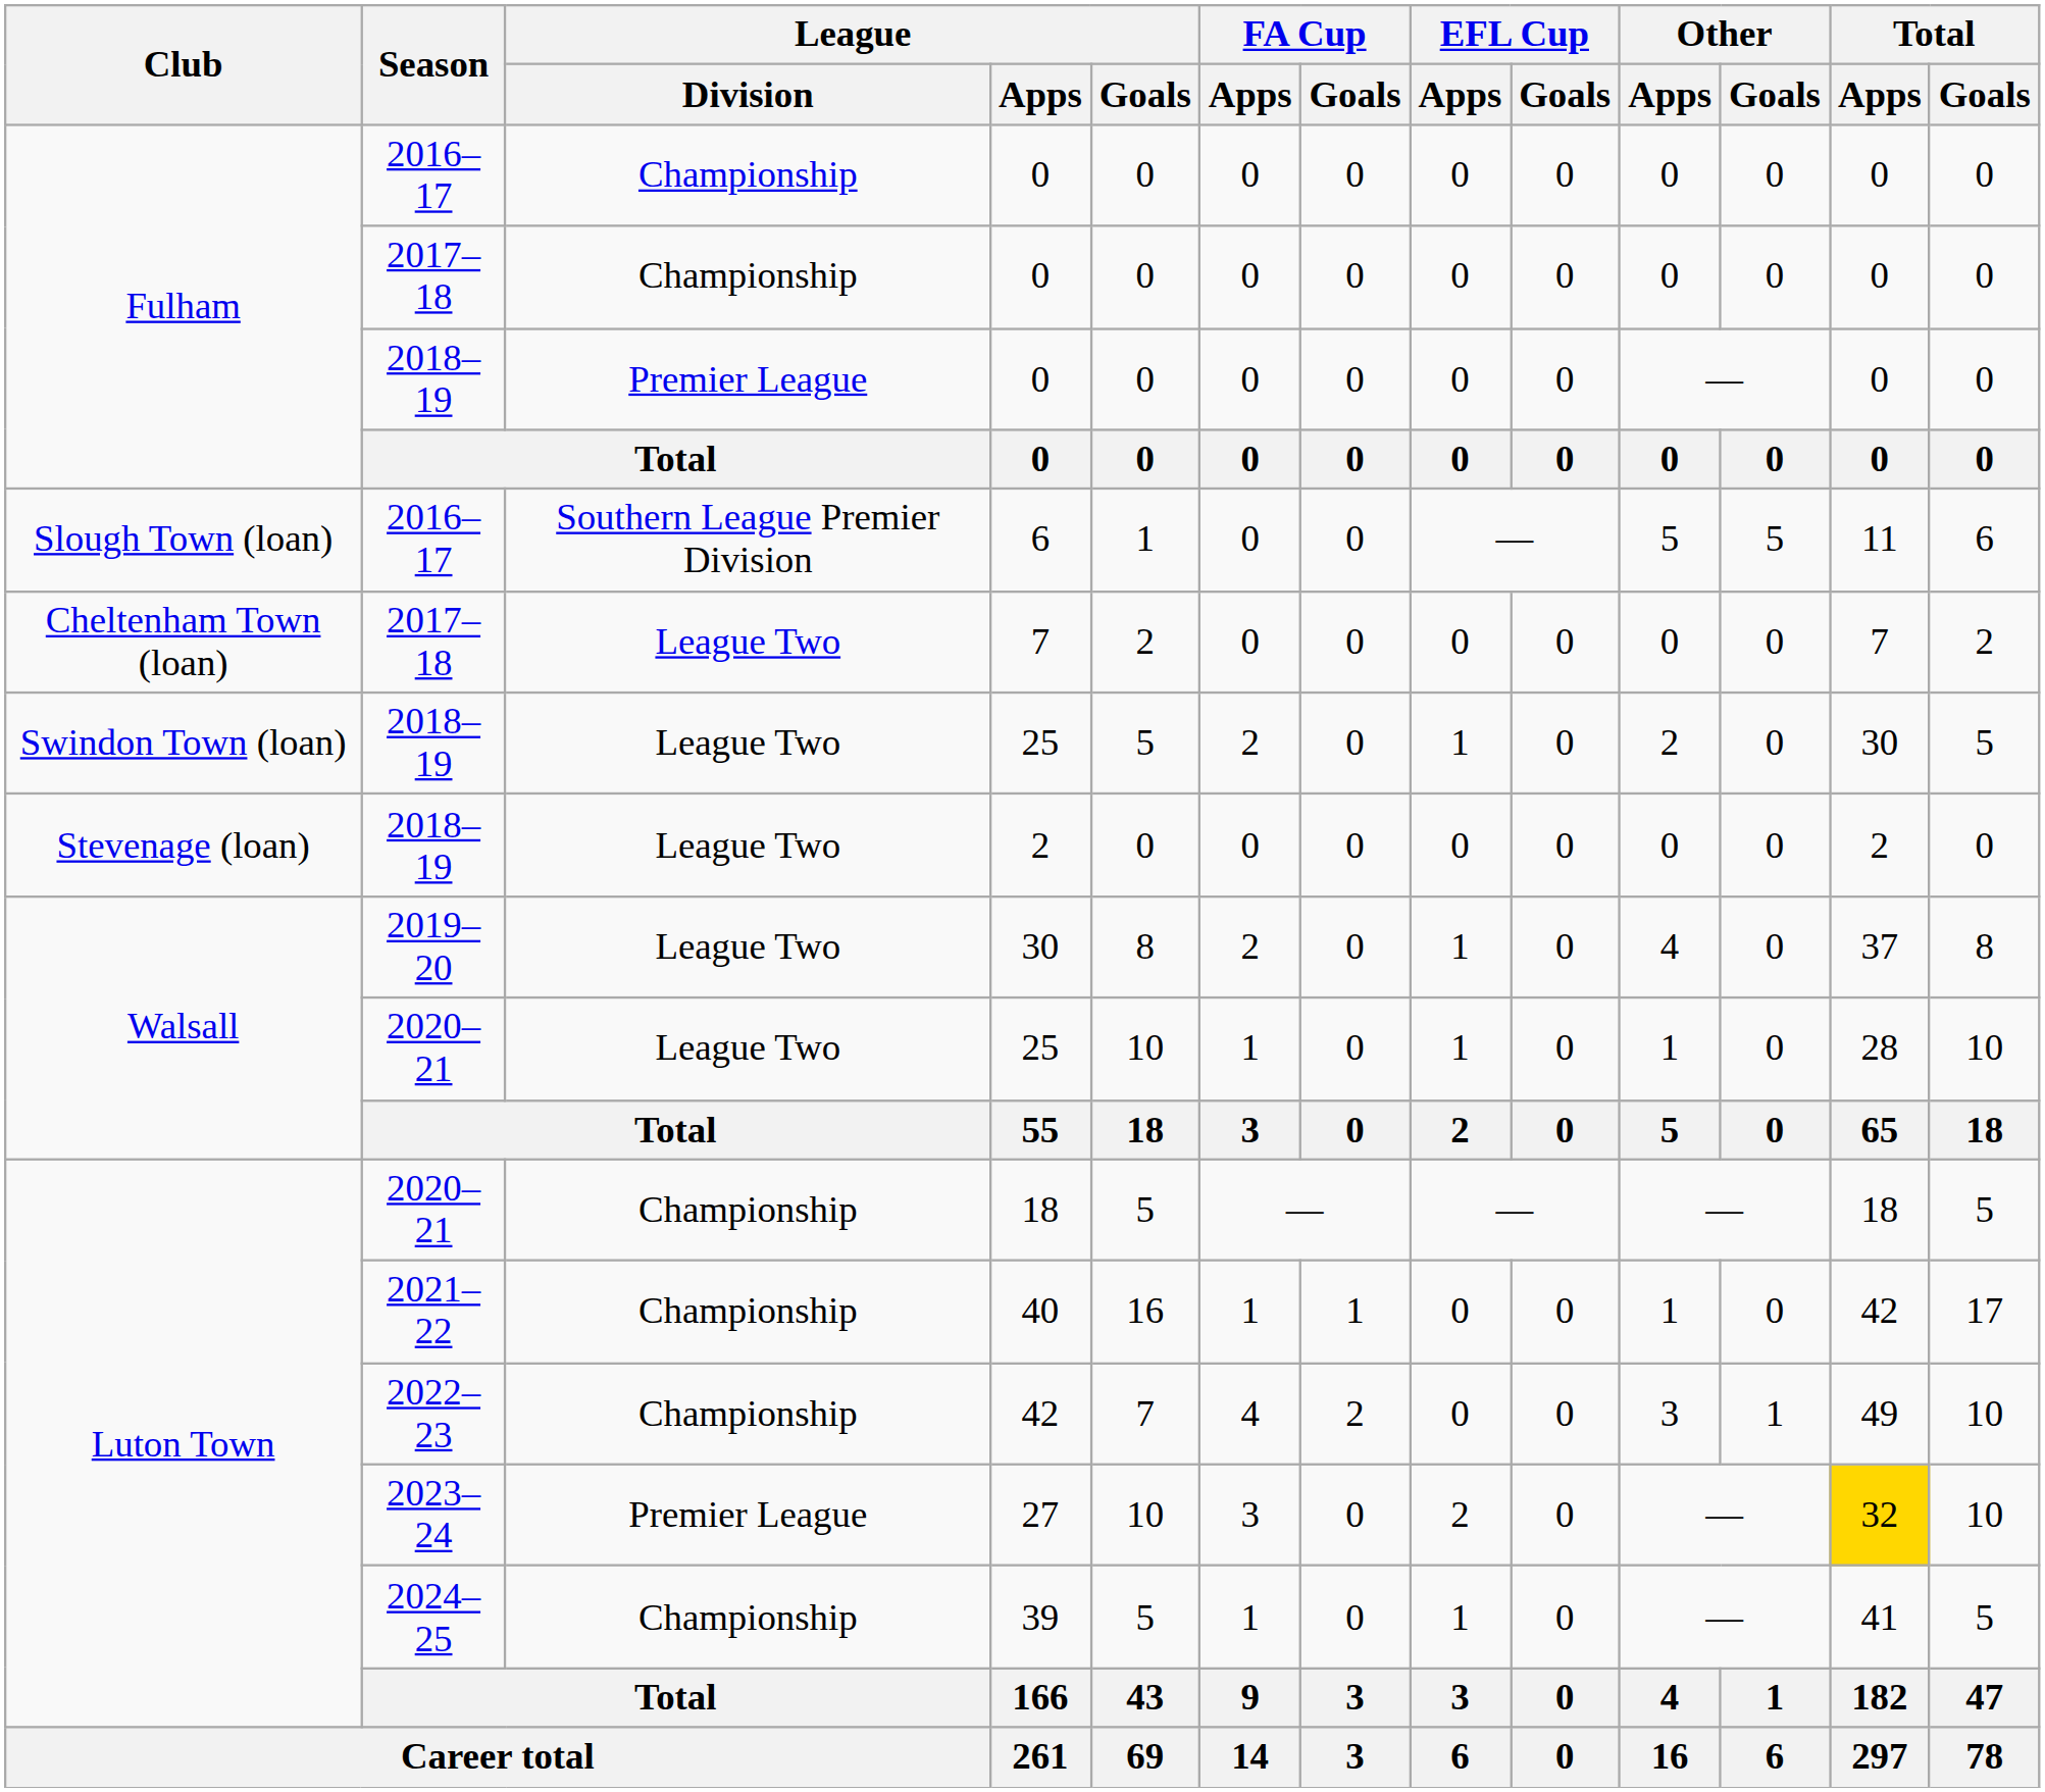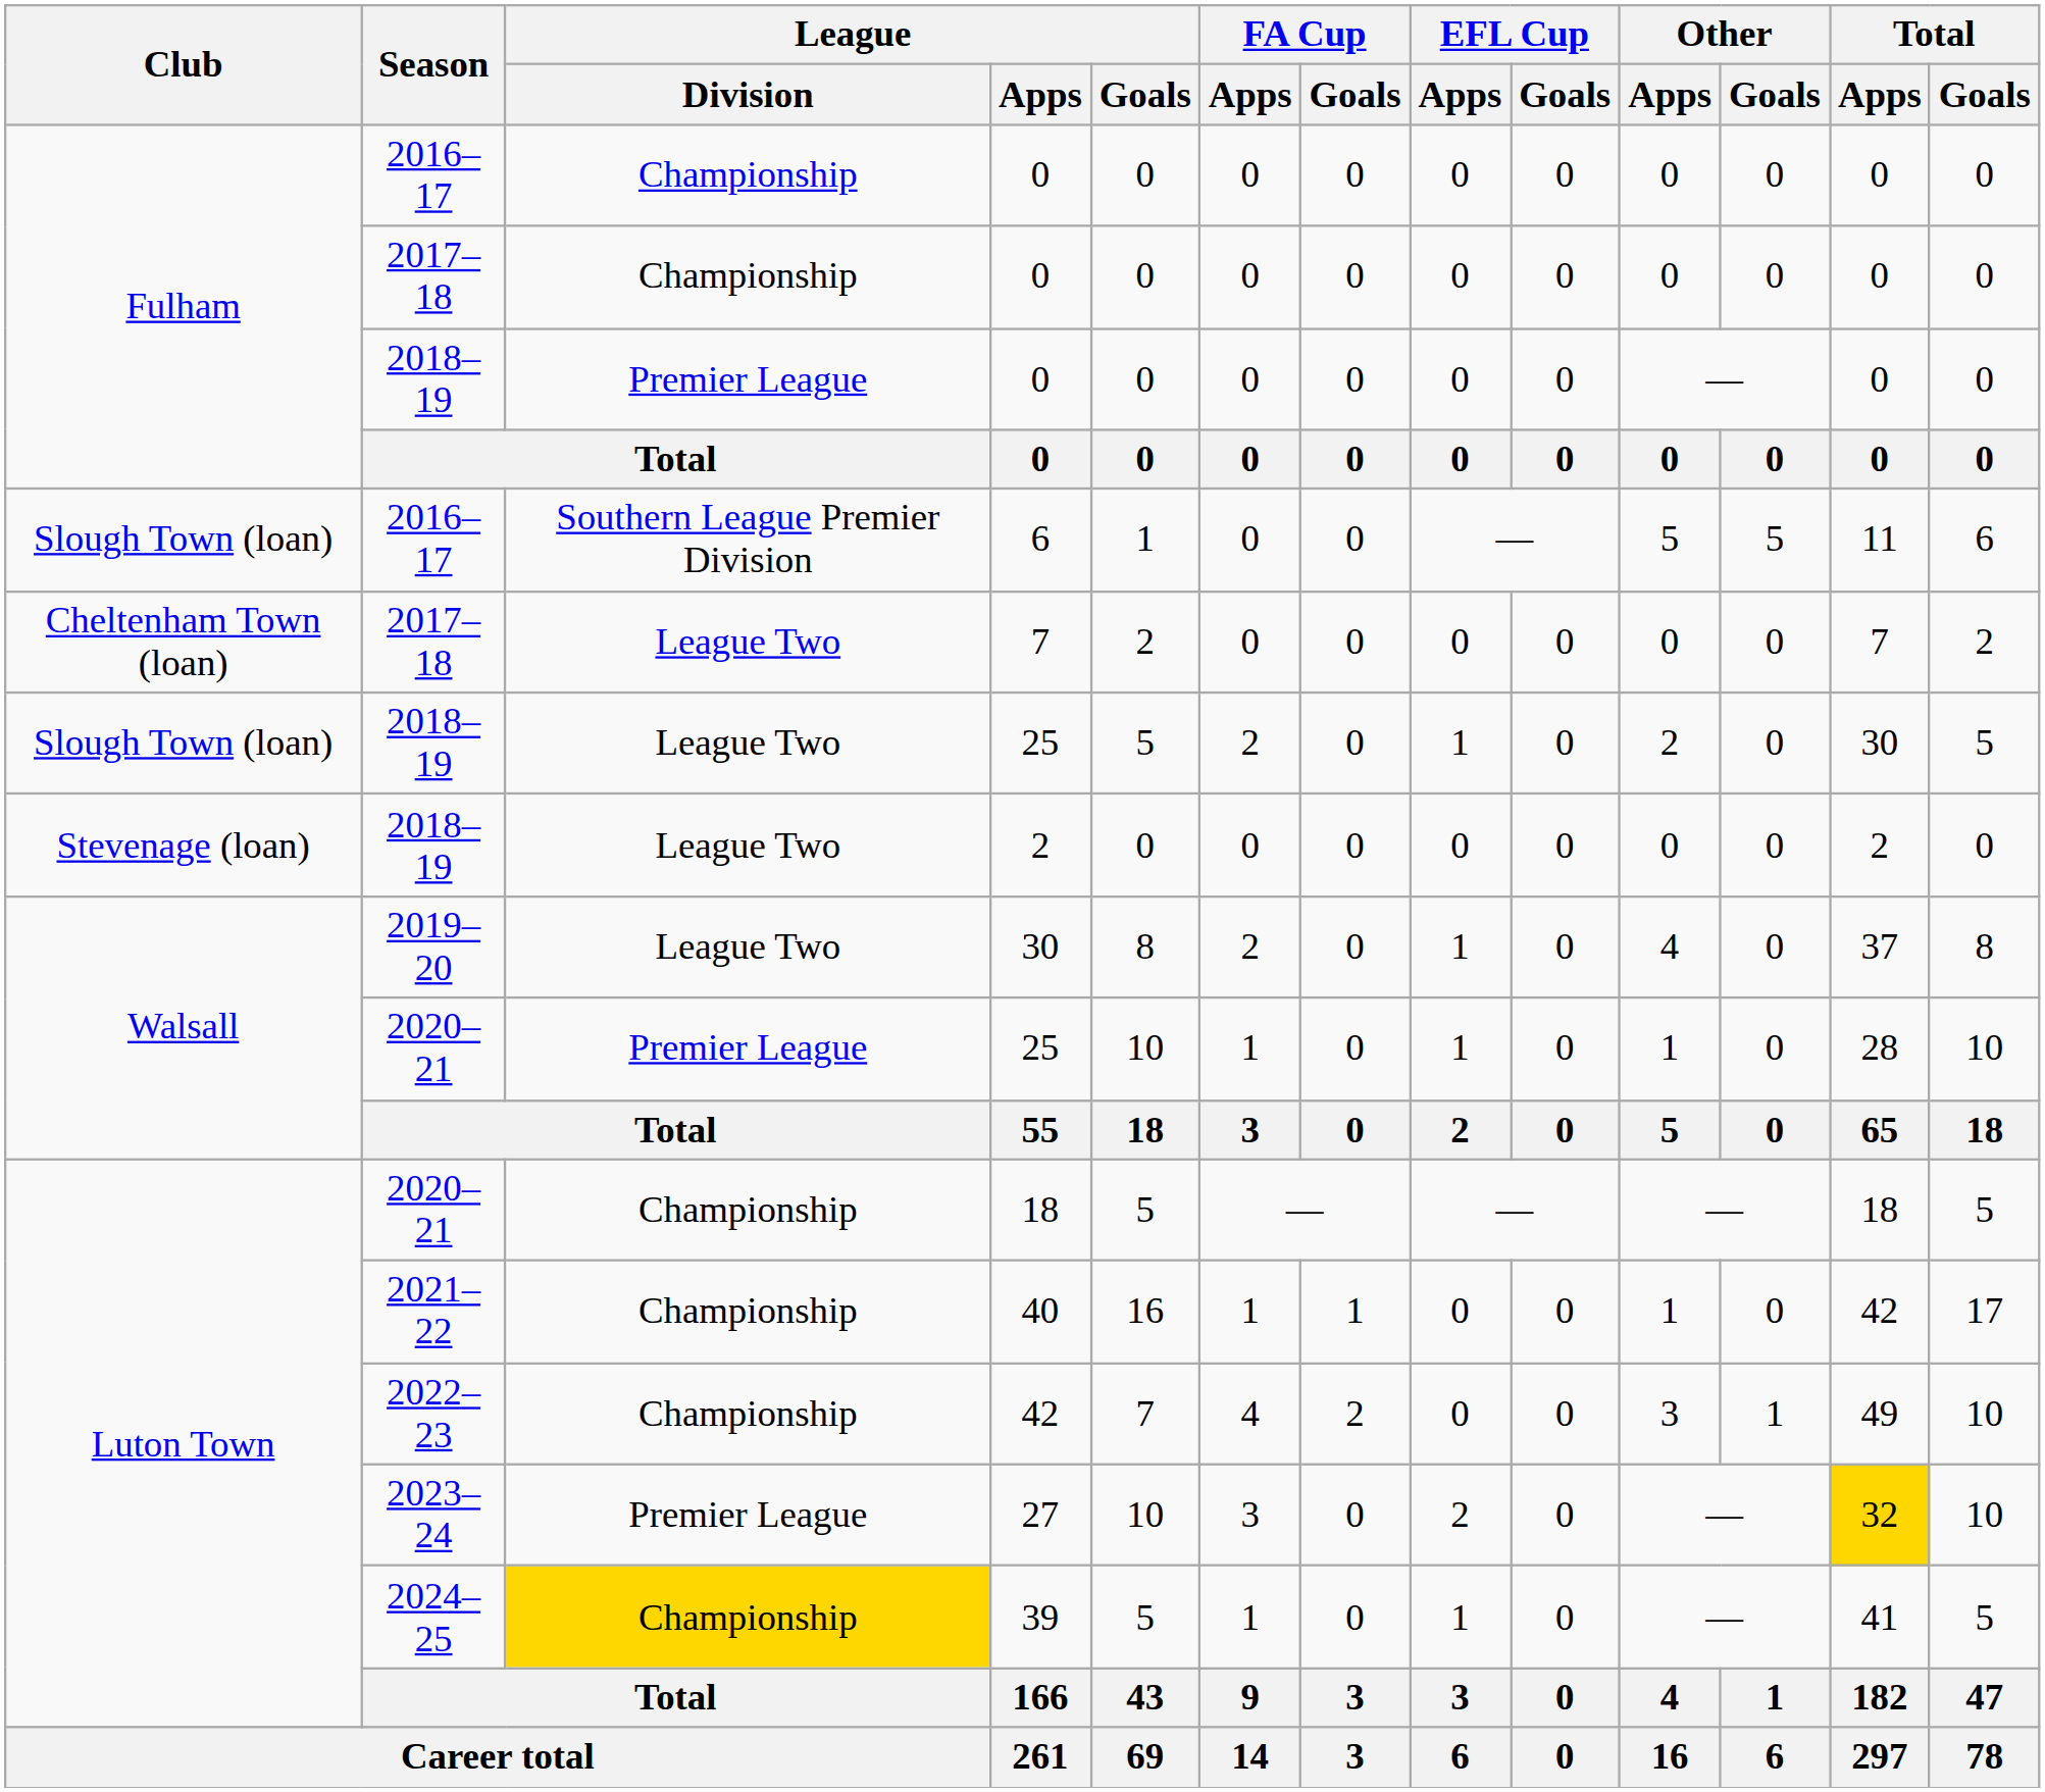2018–19 / 25 | Club: Swindon Town (loan) -> Slough Town (loan)
2020–21 / 25 | League / Division: League Two -> Premier League
39 | League / Division: no background -> gold background
